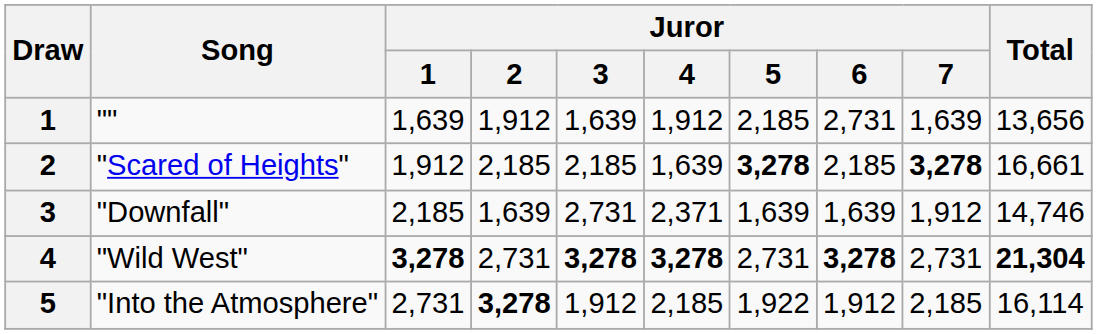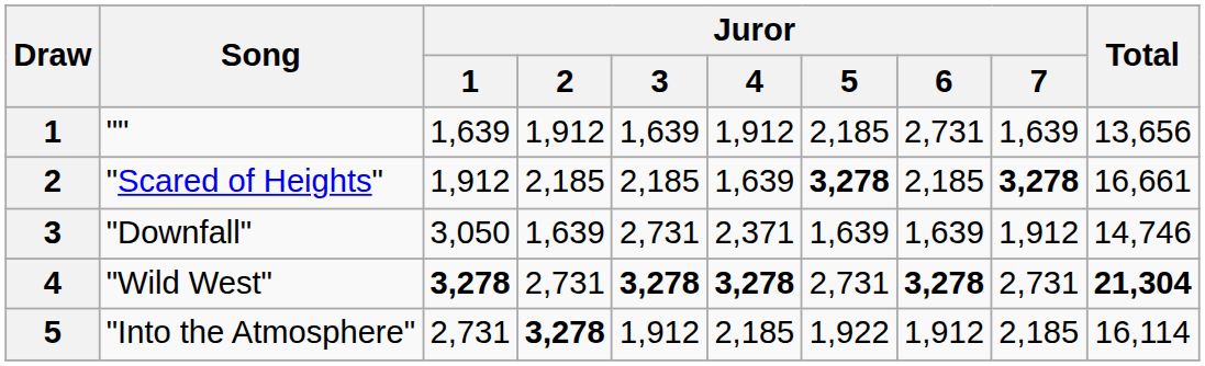"Downfall" | Juror / 1: 2,185 -> 3,050
